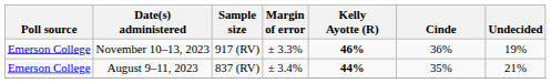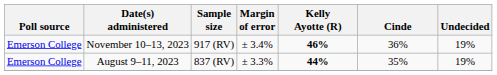November 10–13, 2023 | Margin of error: ± 3.3% -> ± 3.4%
August 9–11, 2023 | Margin of error: ± 3.4% -> ± 3.3%
August 9–11, 2023 | Undecided: 21% -> 19%
